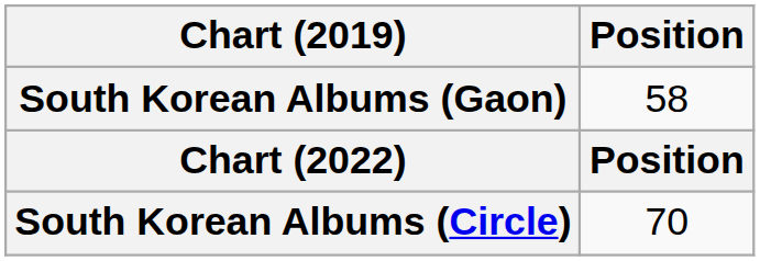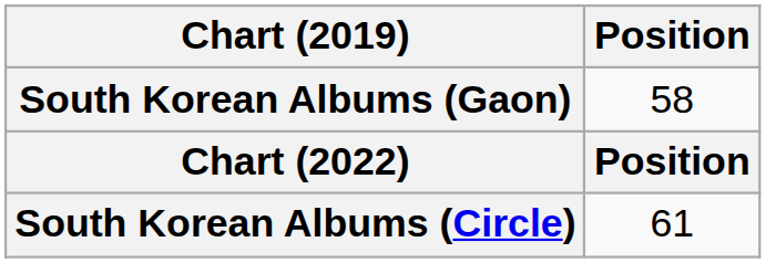South Korean Albums (Circle) | Position: 70 -> 61
